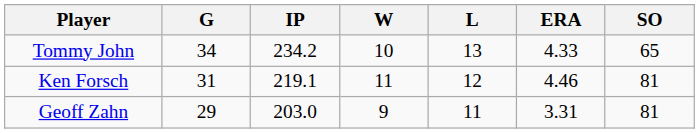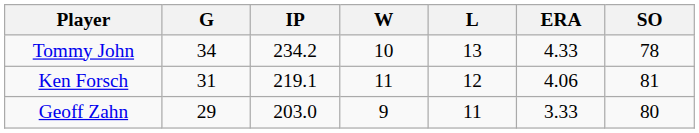Tommy John | SO: 65 -> 78
Ken Forsch | ERA: 4.46 -> 4.06
Geoff Zahn | ERA: 3.31 -> 3.33
Geoff Zahn | SO: 81 -> 80
